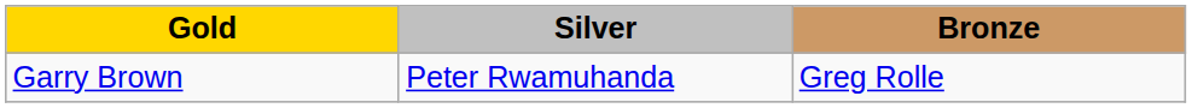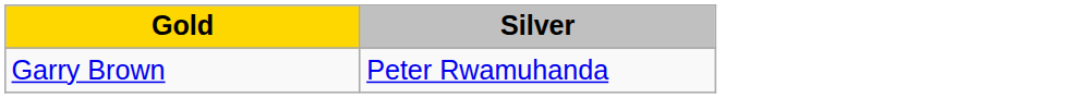- column: Bronze | Greg Rolle
